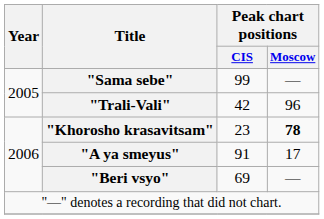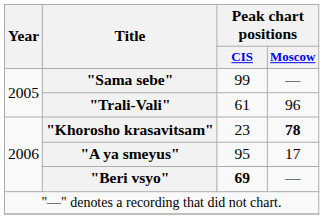"Trali-Vali" | Peak chart positions / CIS: 42 -> 61
"A ya smeyus" | Peak chart positions / CIS: 91 -> 95
"Beri vsyo" | Peak chart positions / CIS: normal -> bold
